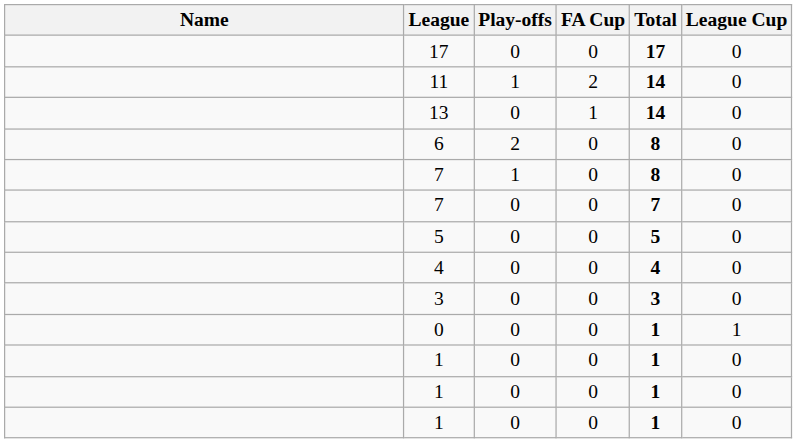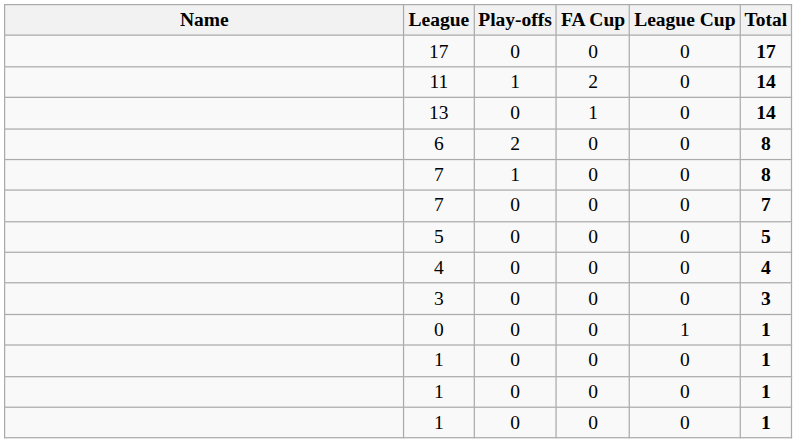columns swapped: League Cup <-> Total
